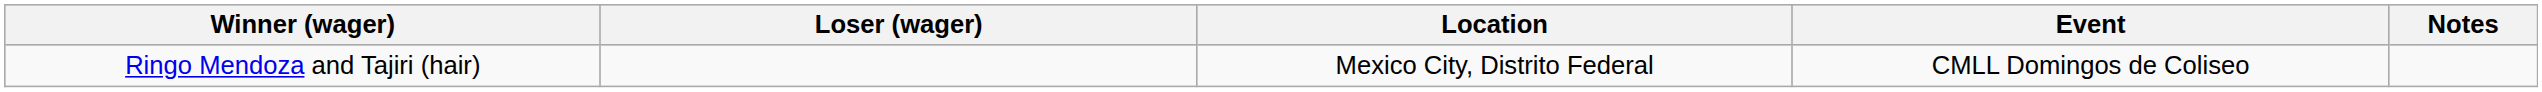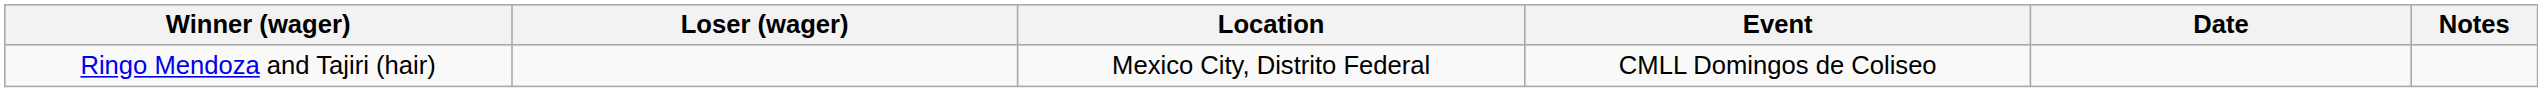+ column: Date
